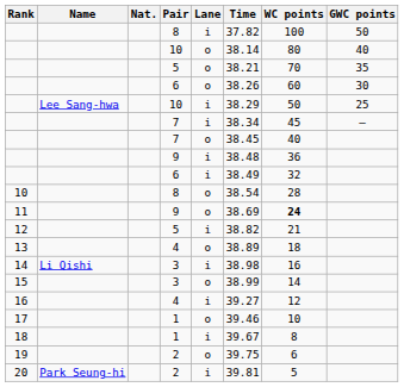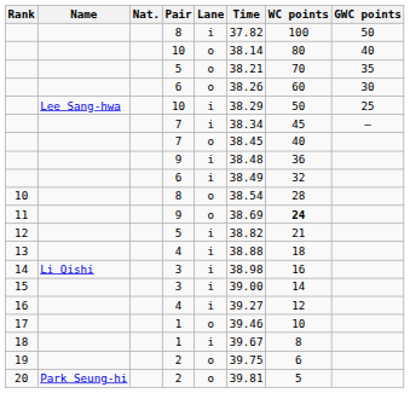13 | Lane: o -> i
13 | Time: 38.89 -> 38.88
15 | Lane: o -> i
15 | Time: 38.99 -> 39.00
20 | Lane: i -> o
